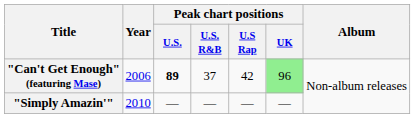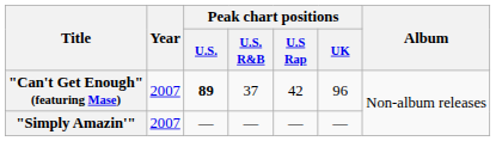"Can't Get Enough" (featuring Mase) | Year: 2006 -> 2007
"Can't Get Enough" (featuring Mase) | Peak chart positions / UK: lightgreen background -> no background
"Simply Amazin'" | Year: 2010 -> 2007
